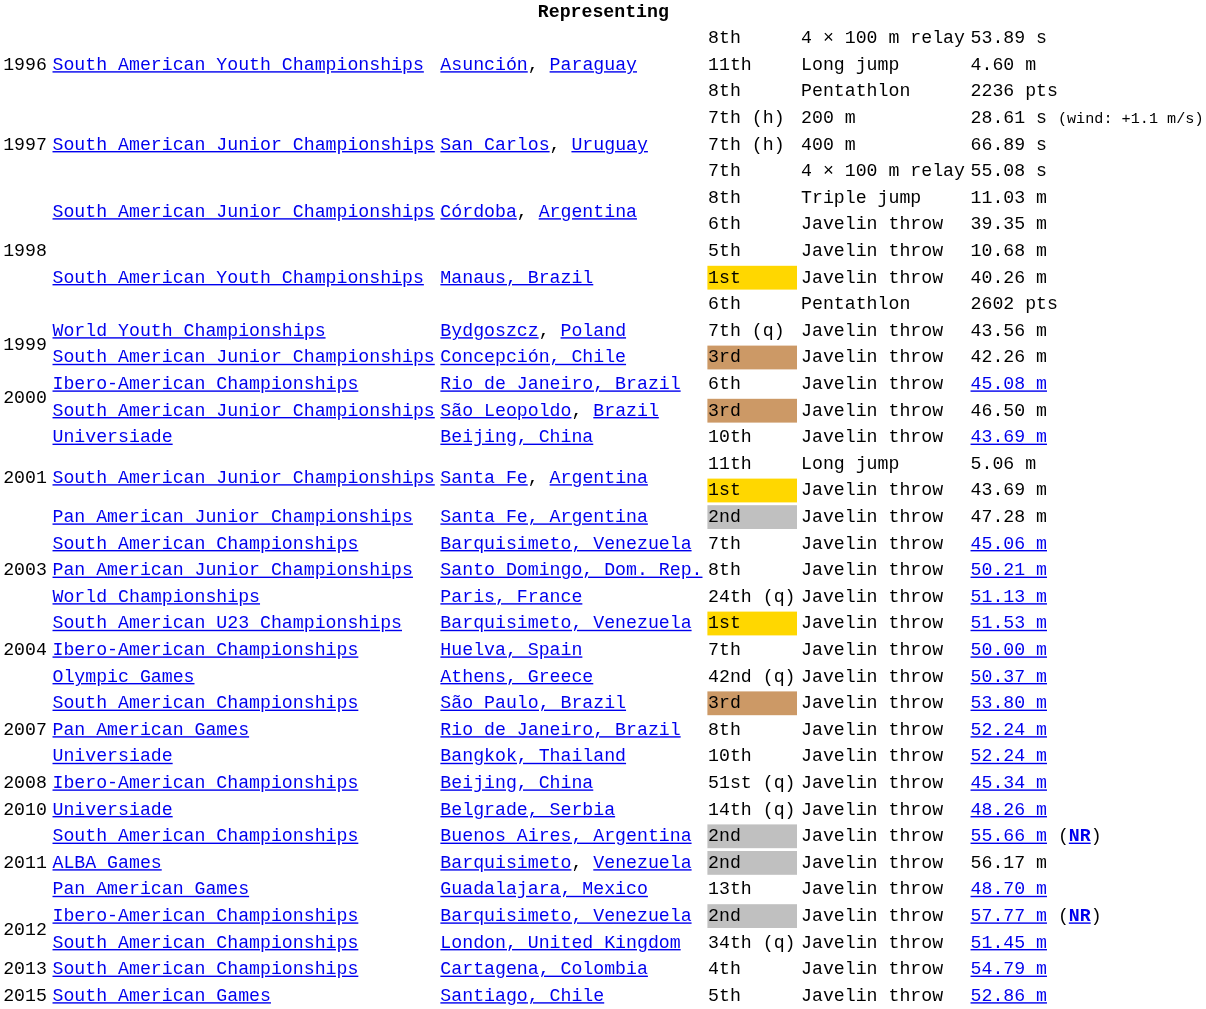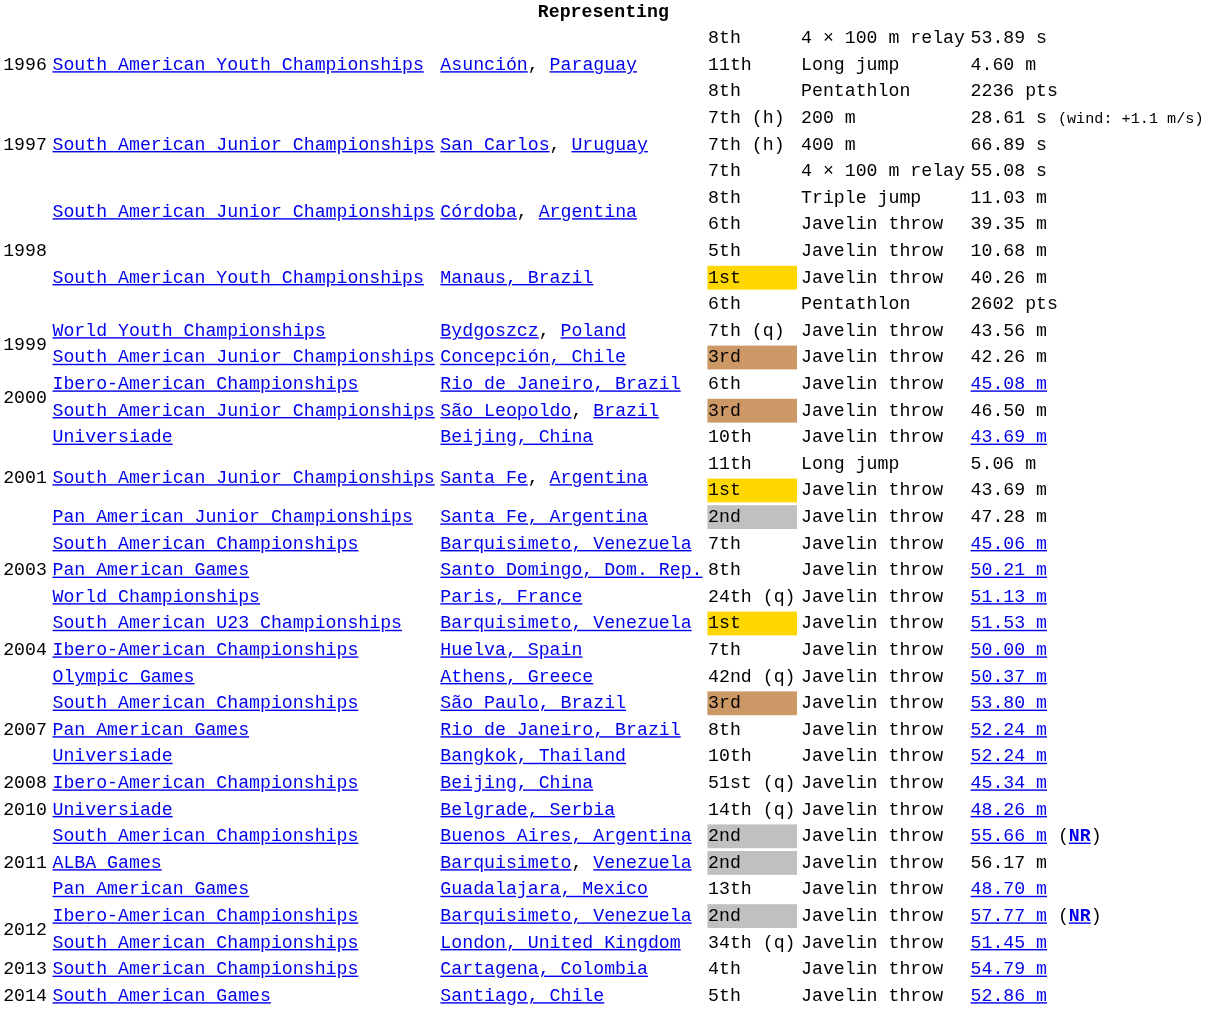Santo Domingo, Dom. Rep. | column 2: Pan American Junior Championships -> Pan American Games
Santiago, Chile | column 1: 2015 -> 2014
